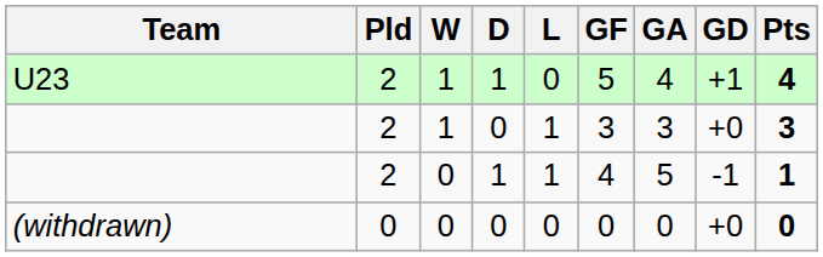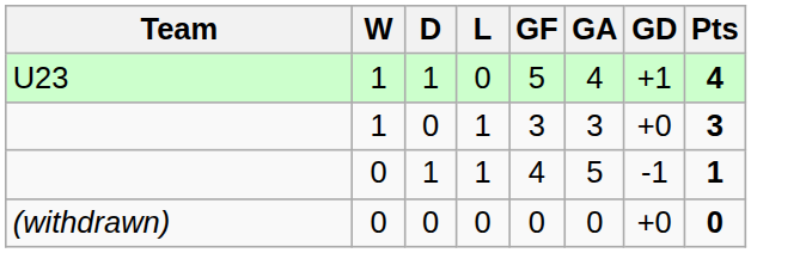- column: Pld | 2 | 2 | 2 | 0
